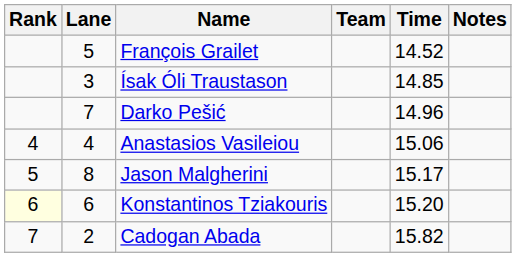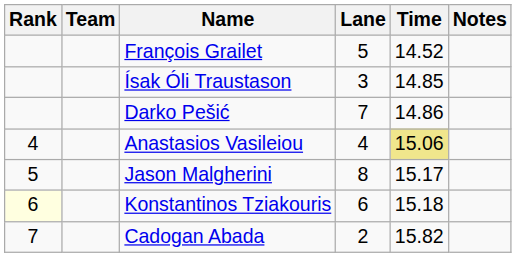columns swapped: Lane <-> Team
Darko Pešić | Time: 14.96 -> 14.86
Anastasios Vasileiou | Time: no background -> khaki background
Konstantinos Tziakouris | Time: 15.20 -> 15.18
